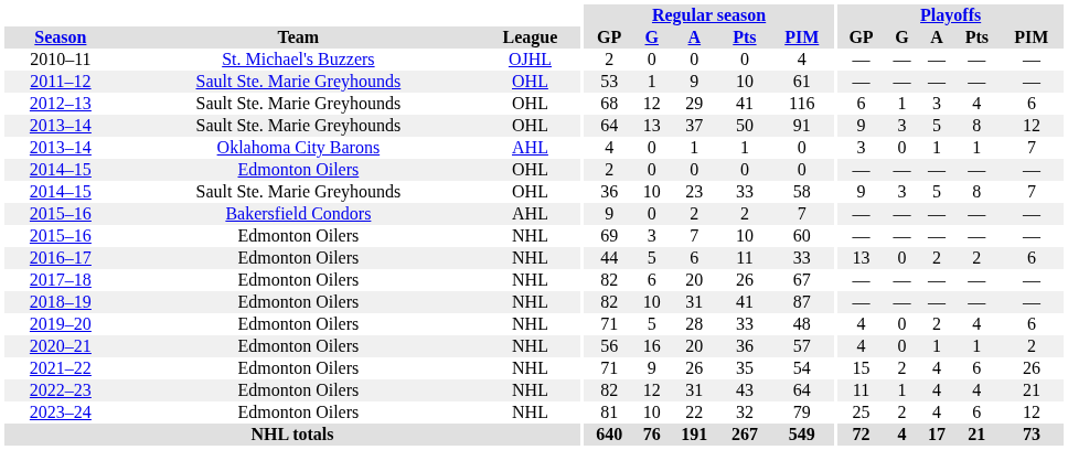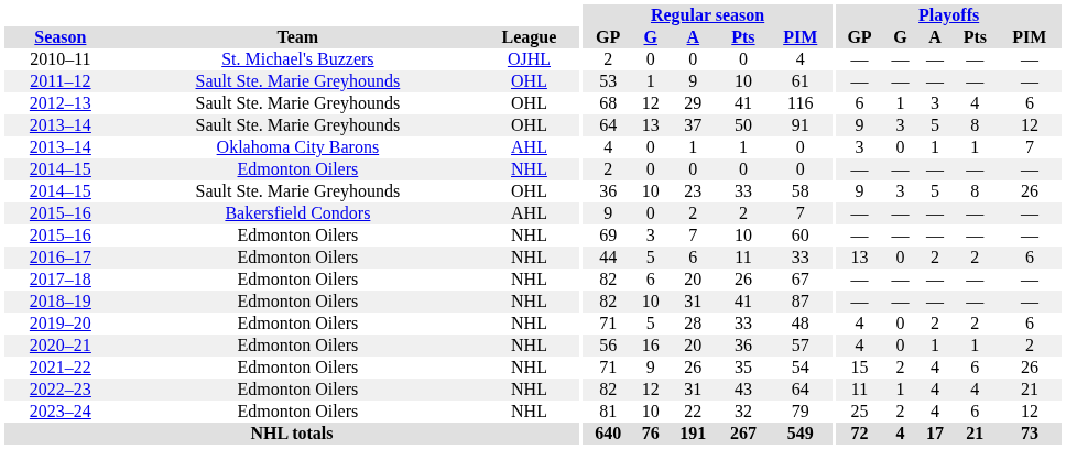2014–15 / Edmonton Oilers | League: OHL -> NHL
2014–15 / Sault Ste. Marie Greyhounds | Playoffs / PIM: 7 -> 26
2019–20 | Playoffs / Pts: 4 -> 2
